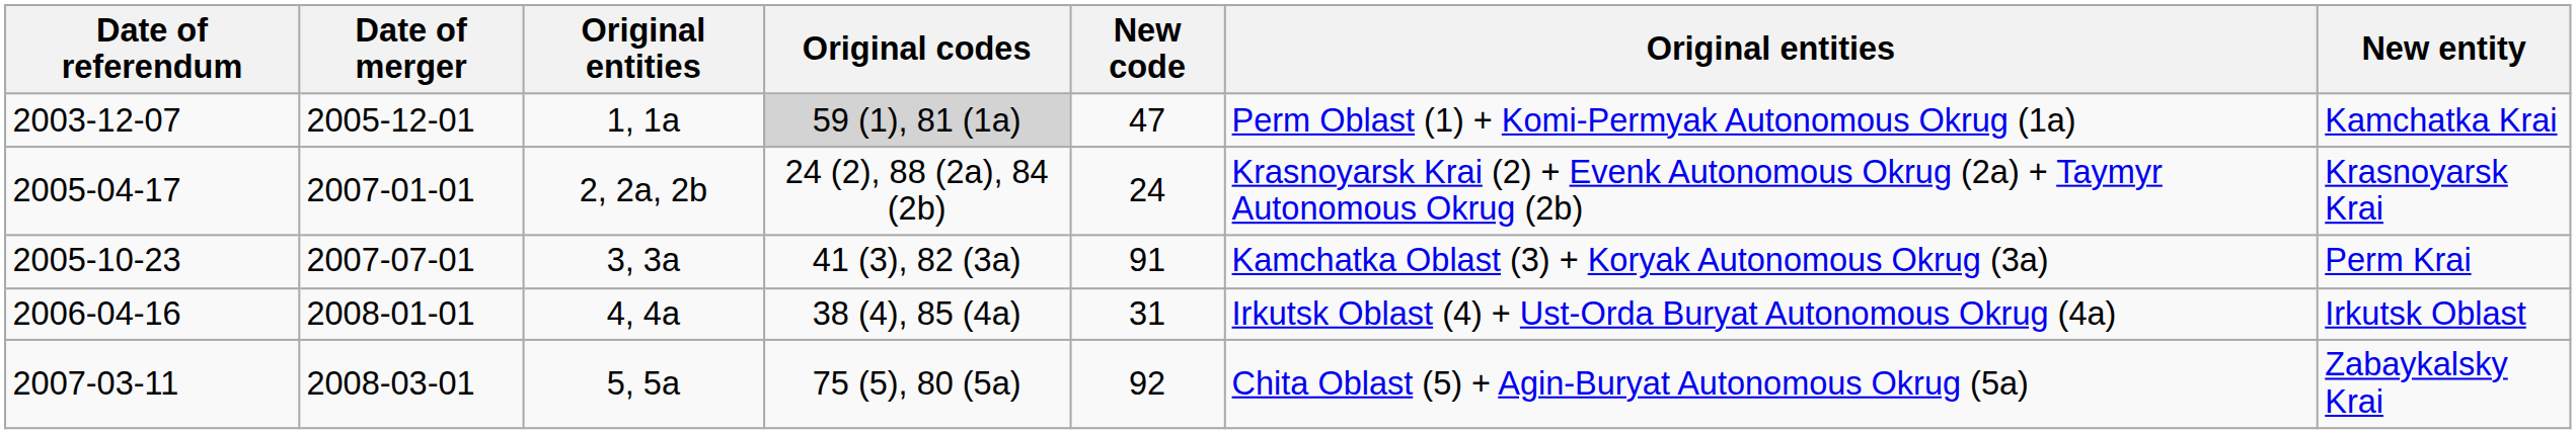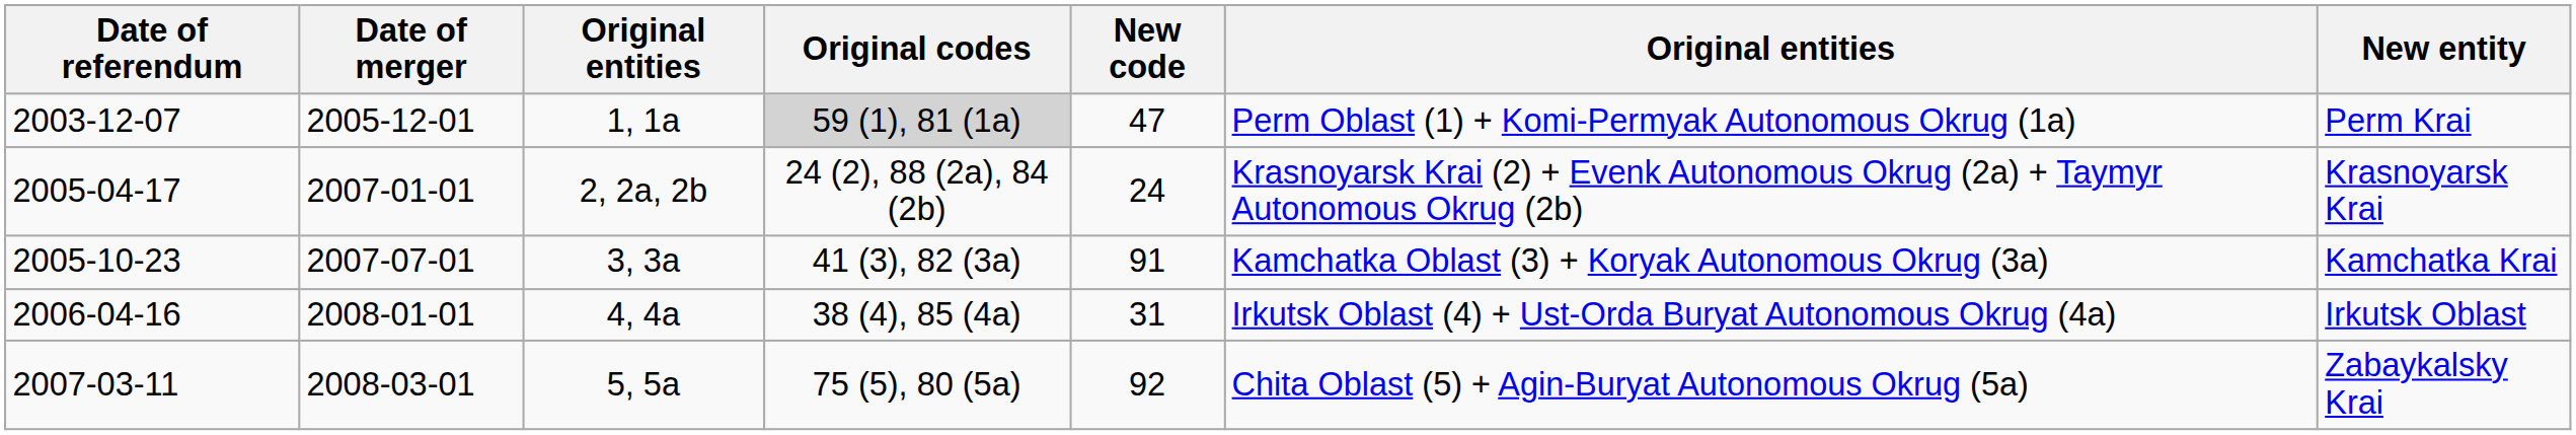2003-12-07 | New entity: Kamchatka Krai -> Perm Krai
2005-10-23 | New entity: Perm Krai -> Kamchatka Krai
